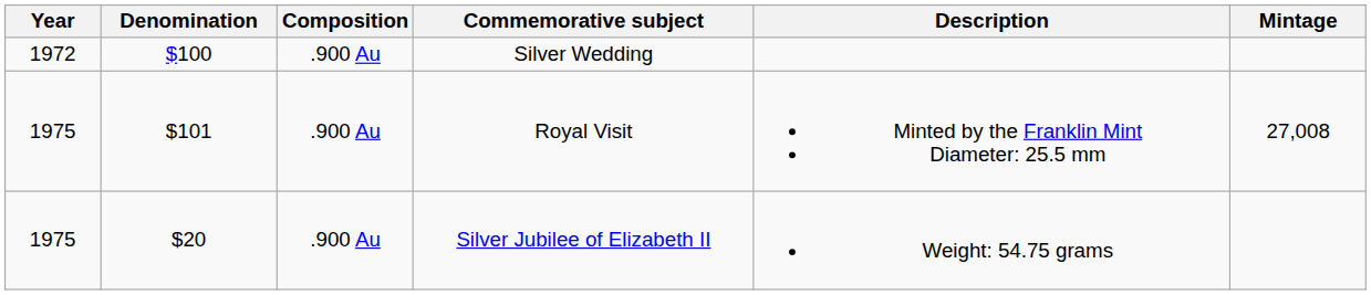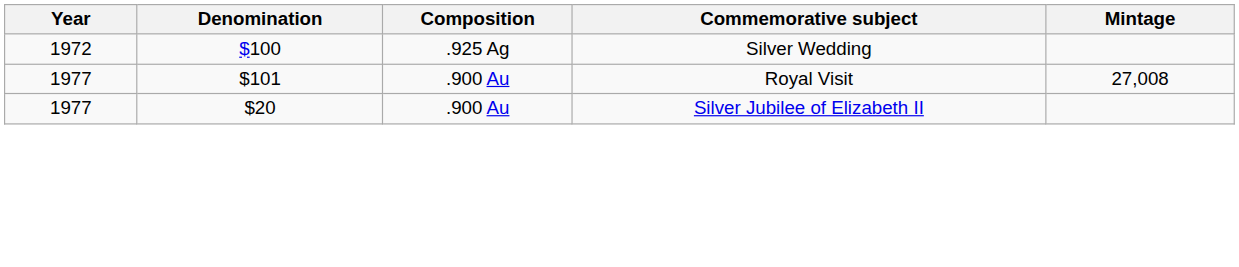- column: Description | Minted by the Franklin Mint Diameter: 25.5 mm | Weight: 54.75 grams
Silver Wedding | Composition: .900 Au -> .925 Ag
Royal Visit | Year: 1975 -> 1977
Silver Jubilee of Elizabeth II | Year: 1975 -> 1977
